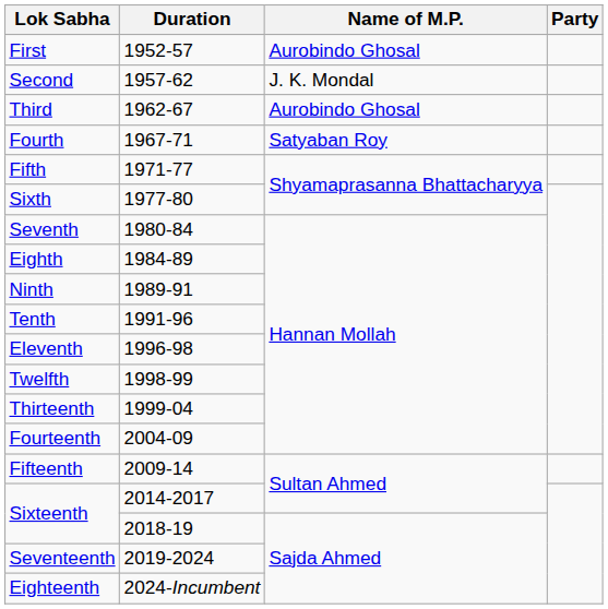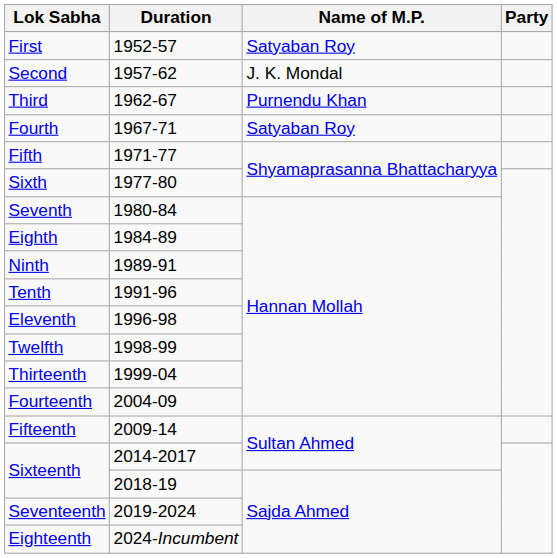First | Name of M.P.: Aurobindo Ghosal -> Satyaban Roy
Third | Name of M.P.: Aurobindo Ghosal -> Purnendu Khan
